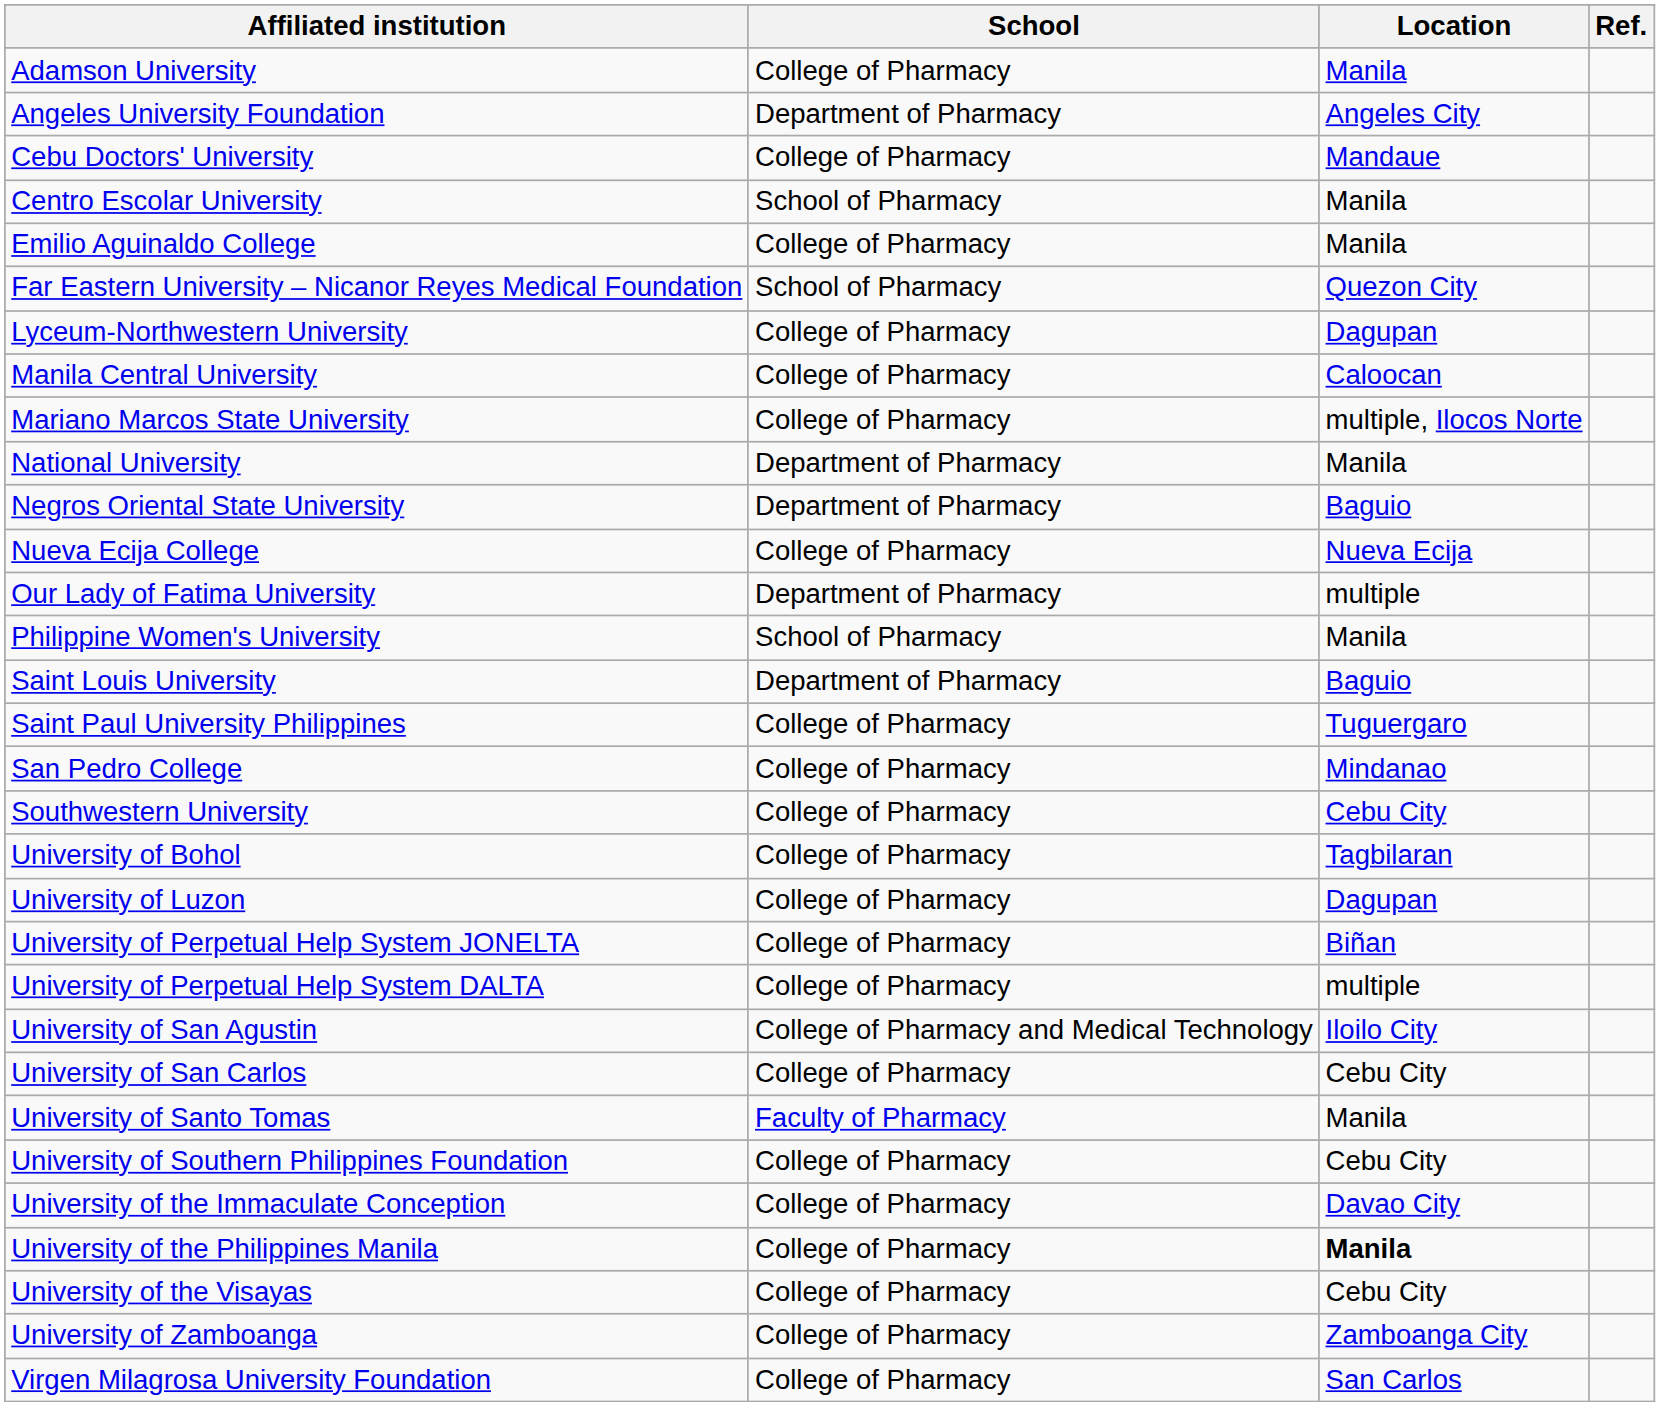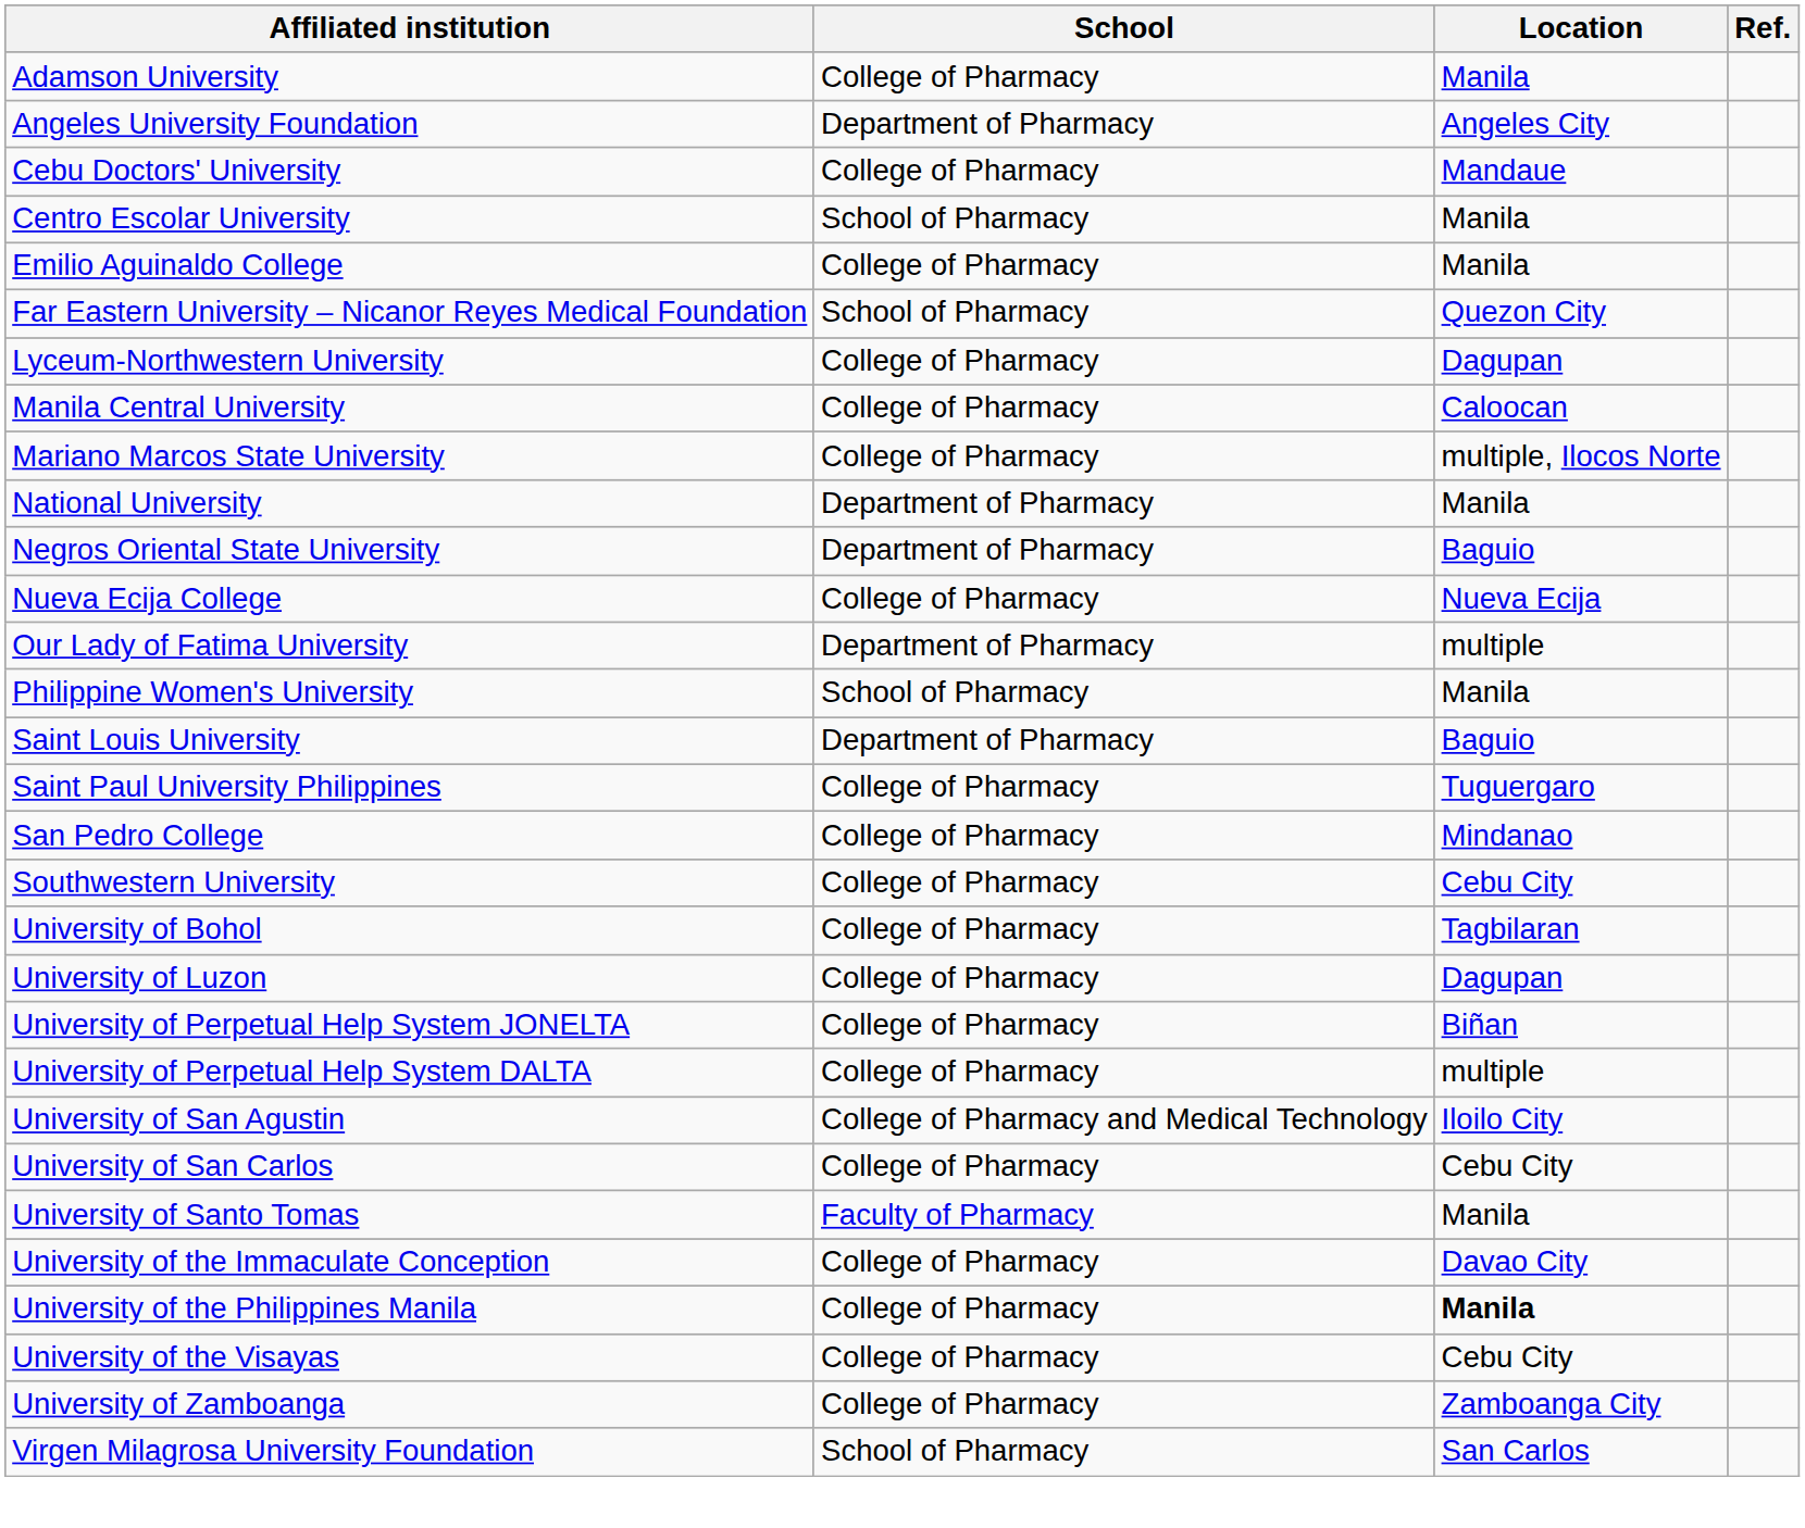- row: University of Southern Philippines Foundation | College of Pharmacy | Cebu City
Virgen Milagrosa University Foundation | School: College of Pharmacy -> School of Pharmacy
